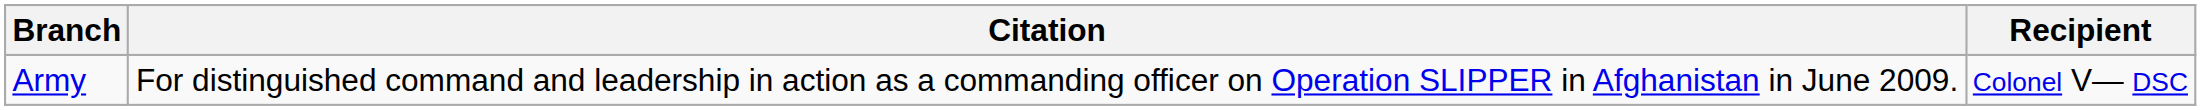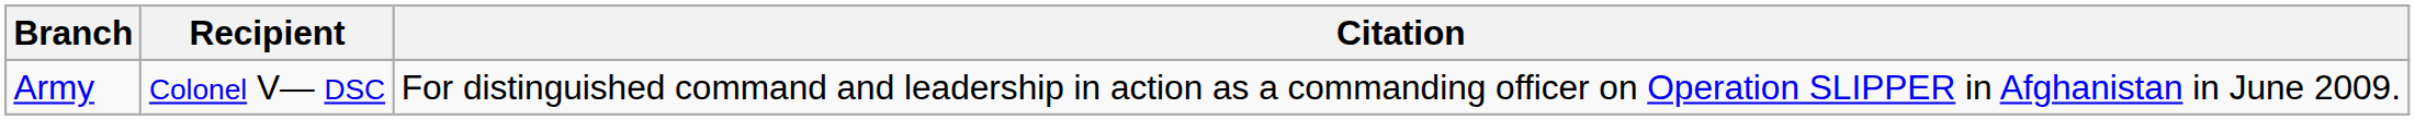columns swapped: Recipient <-> Citation
